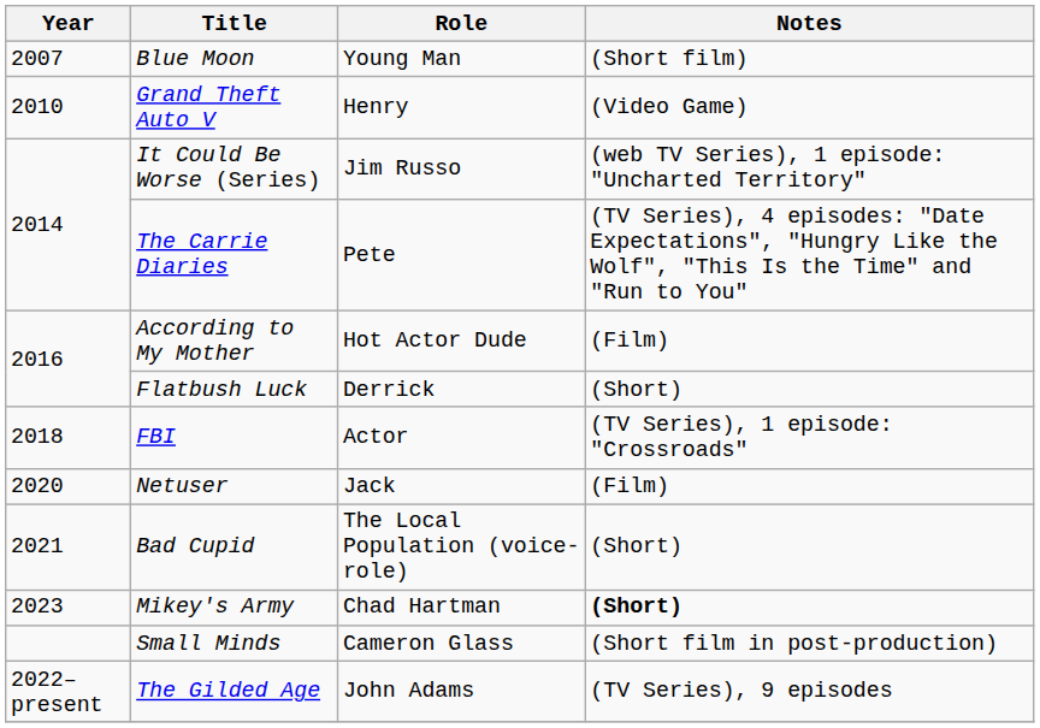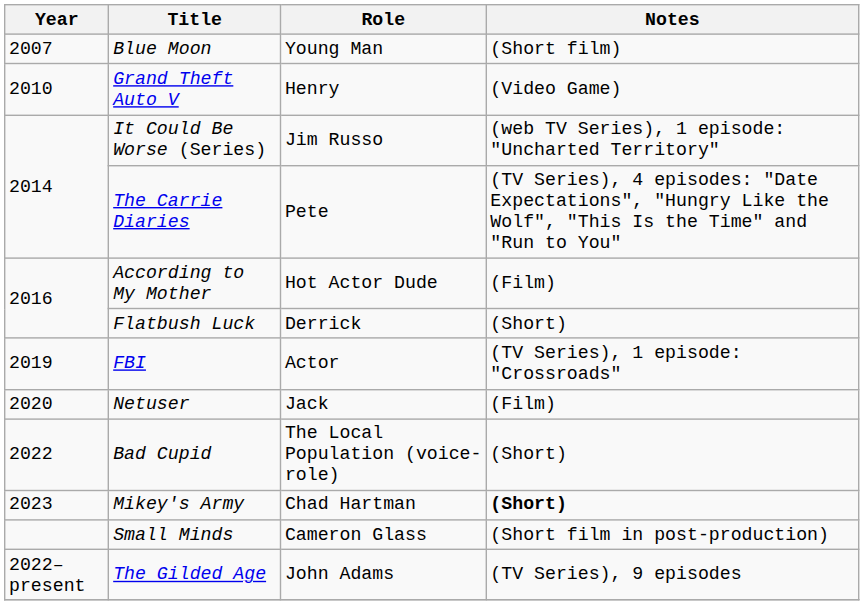FBI | Year: 2018 -> 2019
Bad Cupid | Year: 2021 -> 2022
